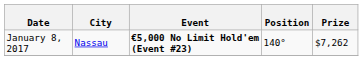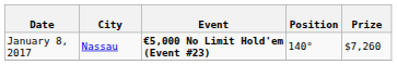January 8, 2017 | Prize: $7,262 -> $7,260
